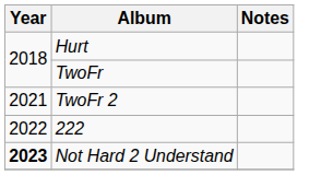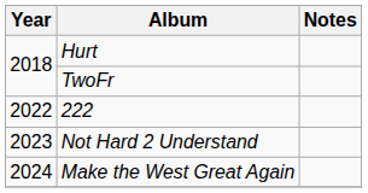- row: 2021 | TwoFr 2
Not Hard 2 Understand | Year: bold -> normal
+ row: 2024 | Make the West Great Again
